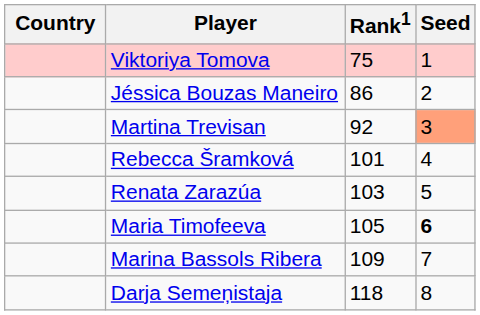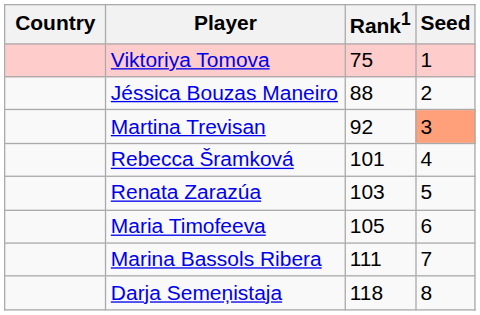Jéssica Bouzas Maneiro | Rank1: 86 -> 88
Maria Timofeeva | Seed: bold -> normal
Marina Bassols Ribera | Rank1: 109 -> 111
